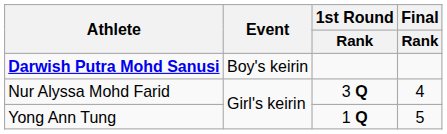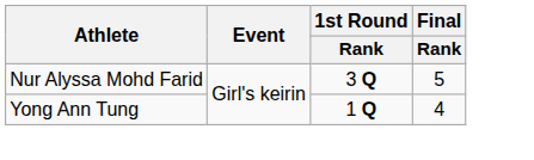- row: Darwish Putra Mohd Sanusi | Boy's keirin
Nur Alyssa Mohd Farid | Final / Rank: 4 -> 5
Yong Ann Tung | Final / Rank: 5 -> 4
